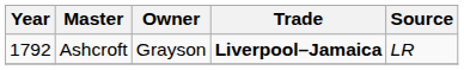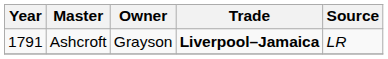Ashcroft | Year: 1792 -> 1791
